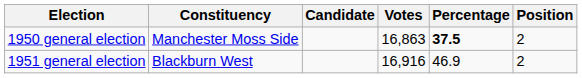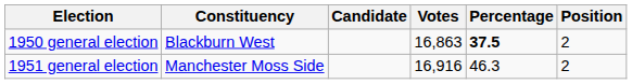1950 general election | Constituency: Manchester Moss Side -> Blackburn West
1951 general election | Constituency: Blackburn West -> Manchester Moss Side
1951 general election | Percentage: 46.9 -> 46.3
